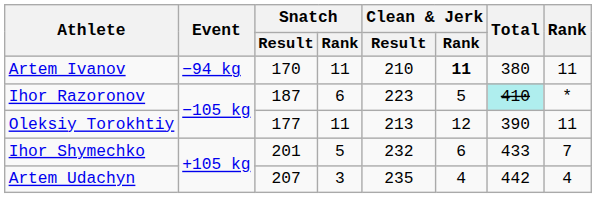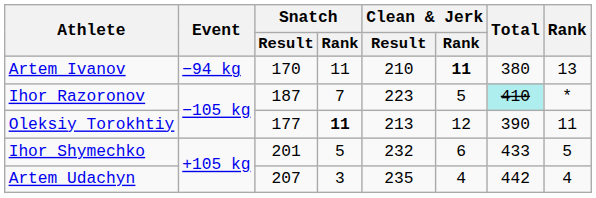Artem Ivanov | Rank: 11 -> 13
Ihor Razoronov | Snatch / Rank: 6 -> 7
Oleksiy Torokhtiy | Snatch / Rank: normal -> bold
Ihor Shymechko | Rank: 7 -> 5
